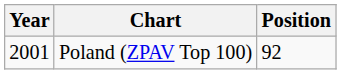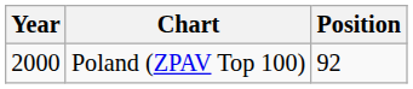Poland (ZPAV Top 100) | Year: 2001 -> 2000
